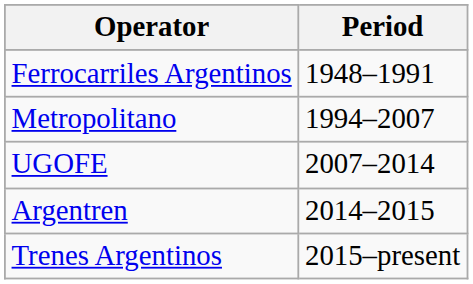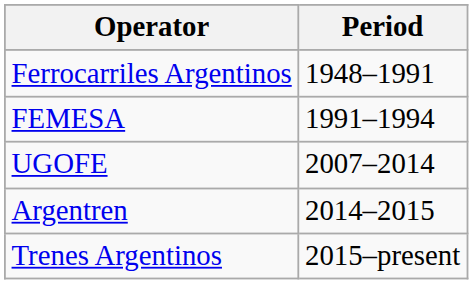+ row: FEMESA | 1991–1994
- row: Metropolitano | 1994–2007
